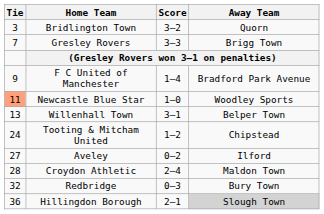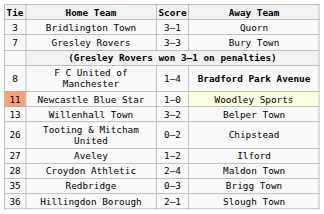Bridlington Town | Score: 3–2 -> 3–1
Gresley Rovers | Away Team: Brigg Town -> Bury Town
F C United of Manchester | Tie: 9 -> 8
F C United of Manchester | Away Team: normal -> bold
Newcastle Blue Star | Away Team: no background -> lightyellow background
Willenhall Town | Score: 3–1 -> 3–2
Tooting & Mitcham United | Tie: 24 -> 26
Tooting & Mitcham United | Score: 1–2 -> 0–2
Aveley | Score: 0–2 -> 1–2
Redbridge | Tie: 32 -> 35
Redbridge | Away Team: Bury Town -> Brigg Town
Hillingdon Borough | Away Team: lightgrey background -> no background
